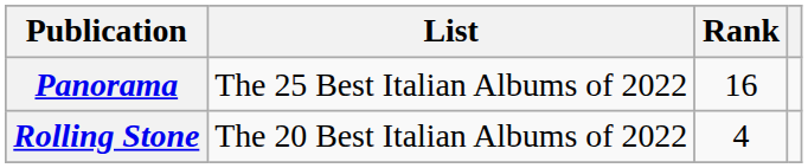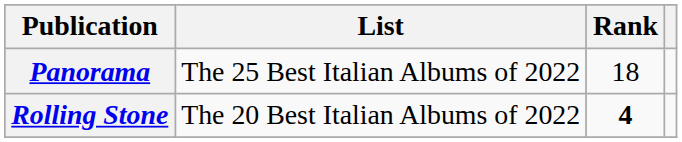Panorama | Rank: 16 -> 18
Rolling Stone | Rank: normal -> bold
